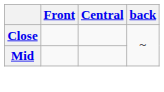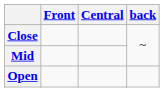+ row: Open
